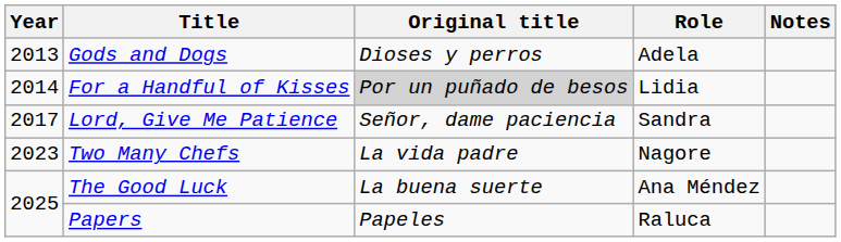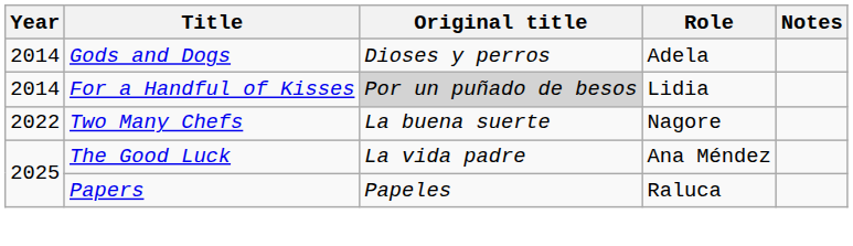Gods and Dogs | Year: 2013 -> 2014
- row: 2017 | Lord, Give Me Patience | Señor, dame paciencia | Sandra
Two Many Chefs | Year: 2023 -> 2022
Two Many Chefs | Original title: La vida padre -> La buena suerte
The Good Luck | Original title: La buena suerte -> La vida padre
